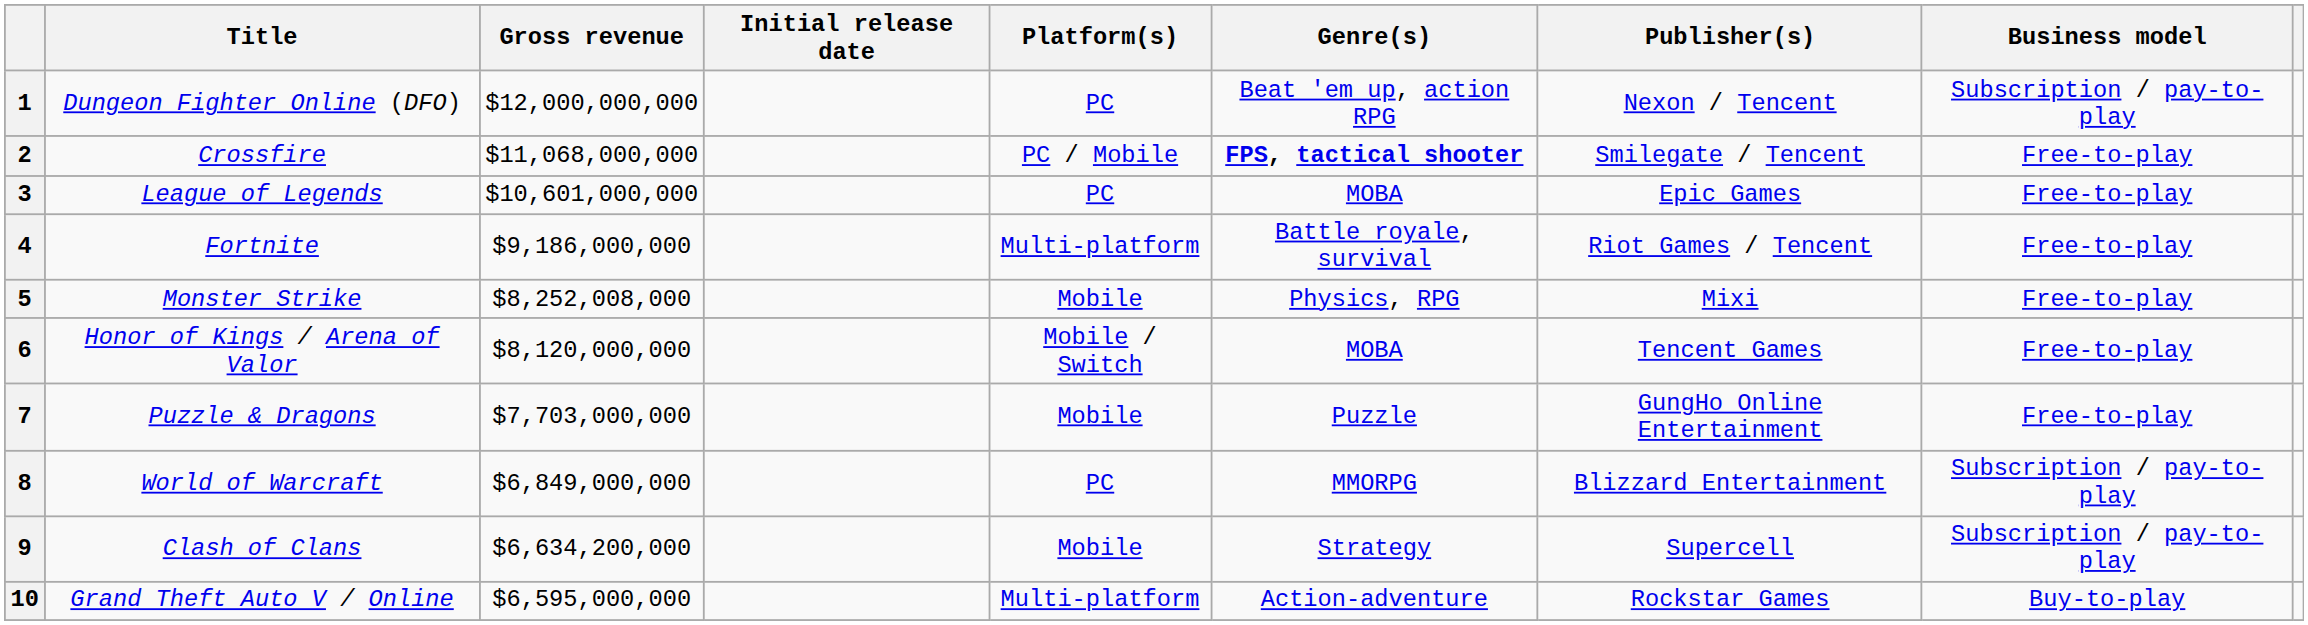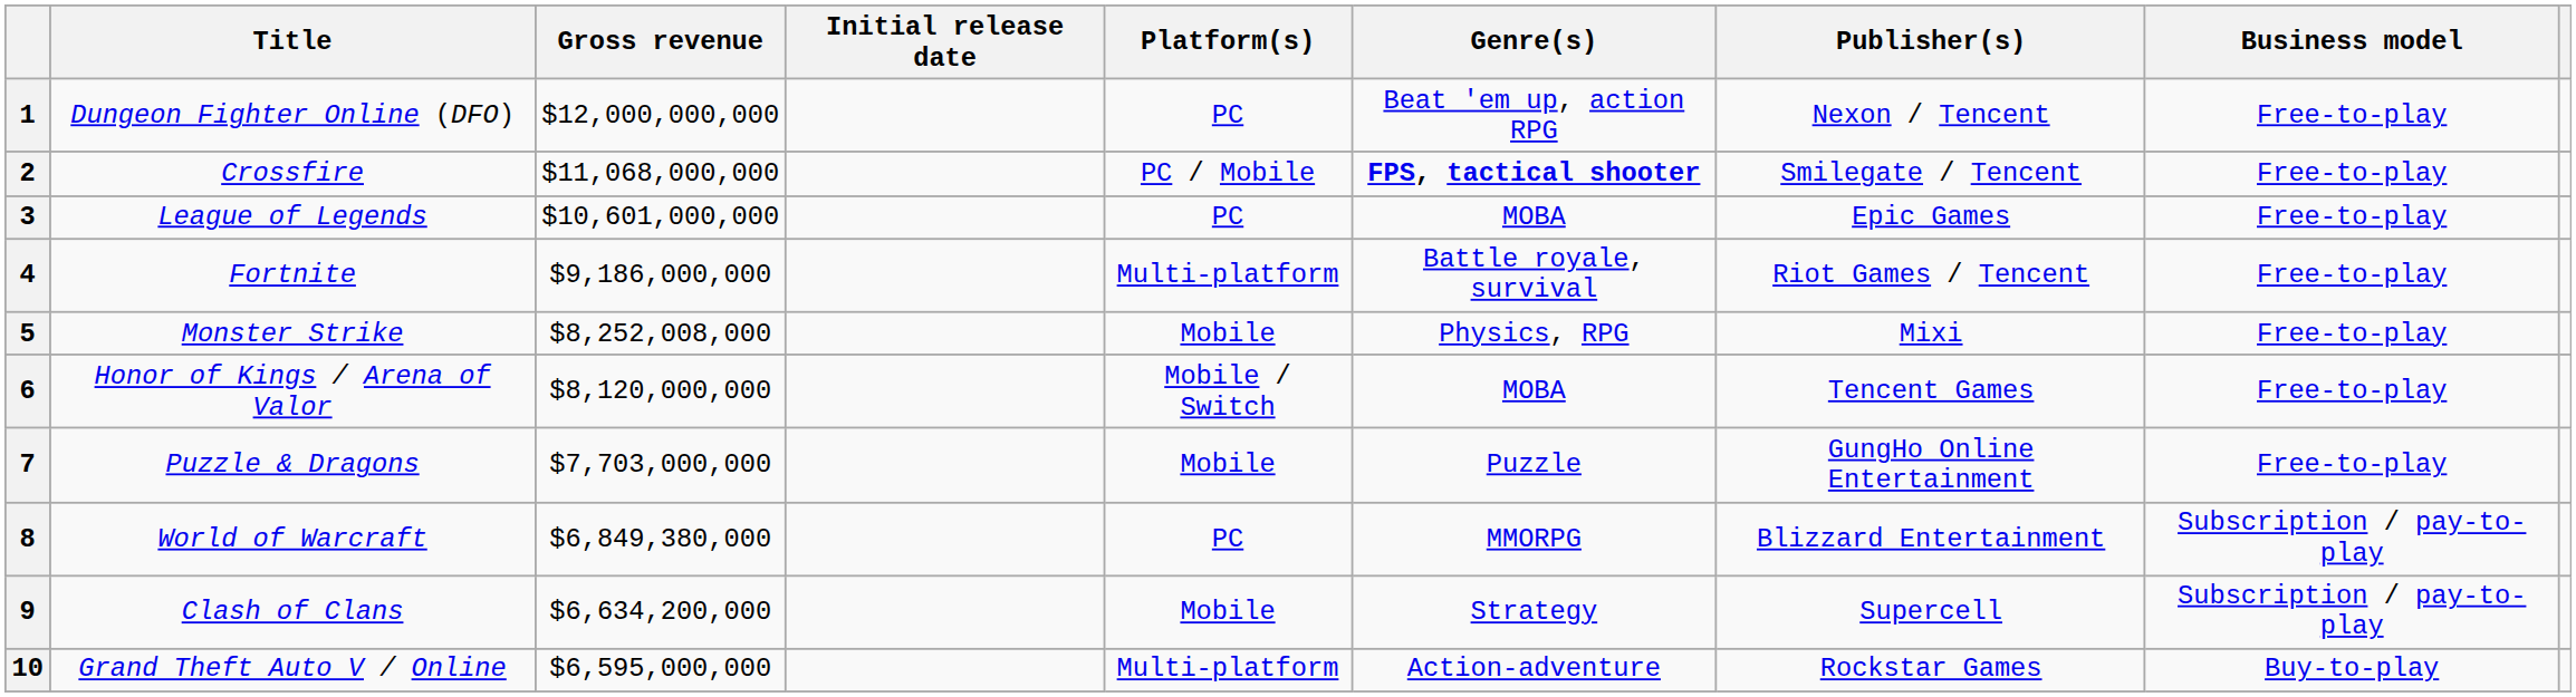1 | Business model: Subscription / pay-to-play -> Free-to-play
8 | Gross revenue: $6,849,000,000 -> $6,849,380,000
